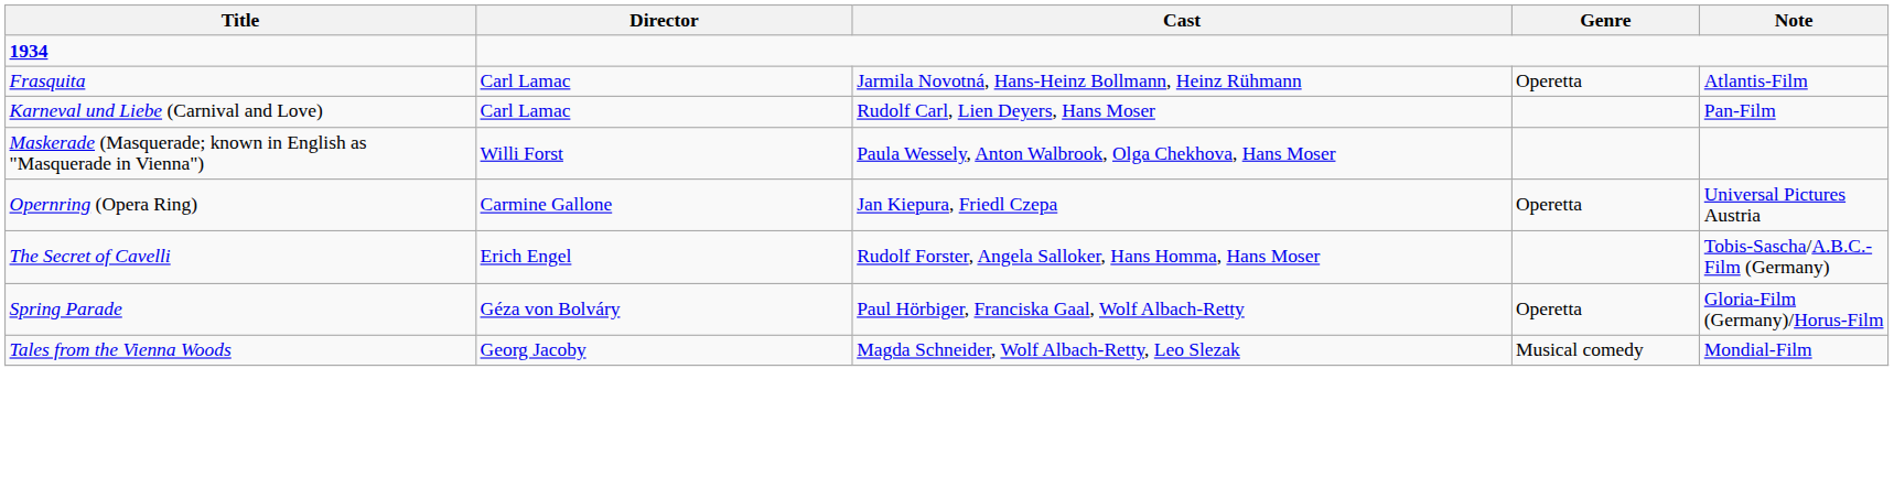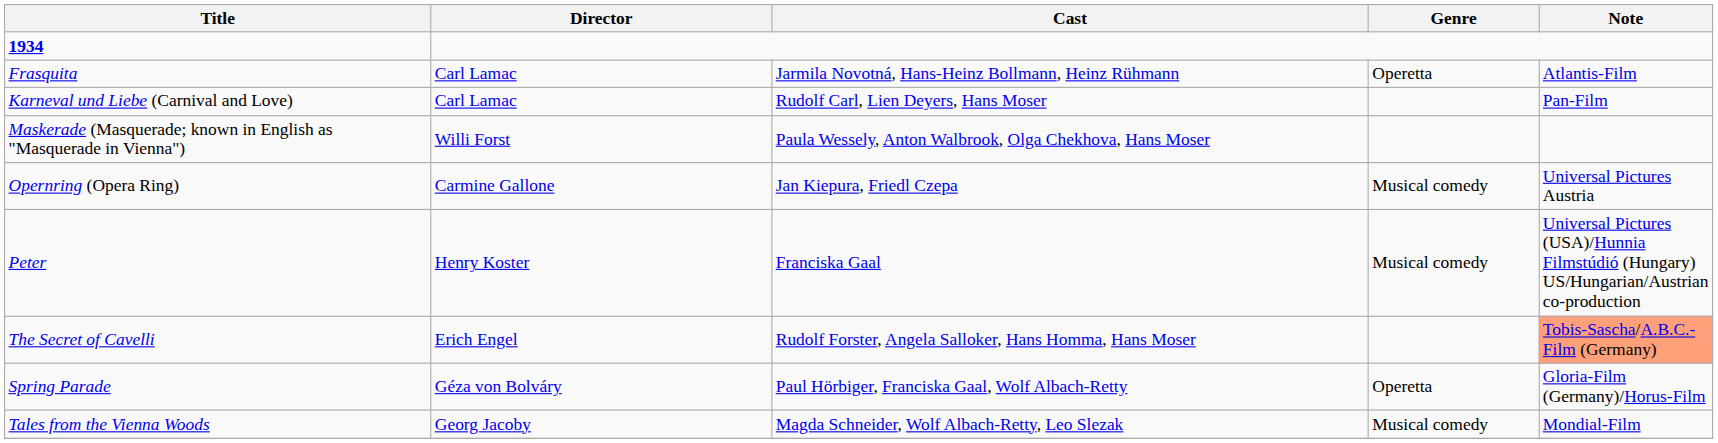Opernring (Opera Ring) | Genre: Operetta -> Musical comedy
+ row: Peter | Henry Koster | Franciska Gaal | Musical comedy | Universal Pictures (USA)/Hunnia Filmstúdió (Hungary) US/Hungarian/Austrian co-production
The Secret of Cavelli | Note: no background -> lightsalmon background
